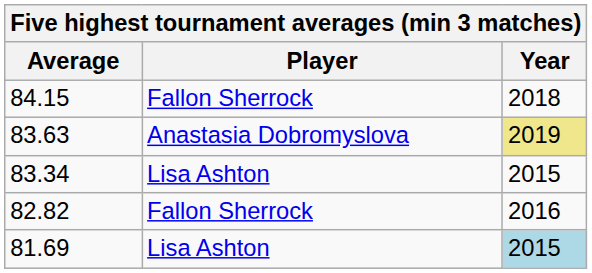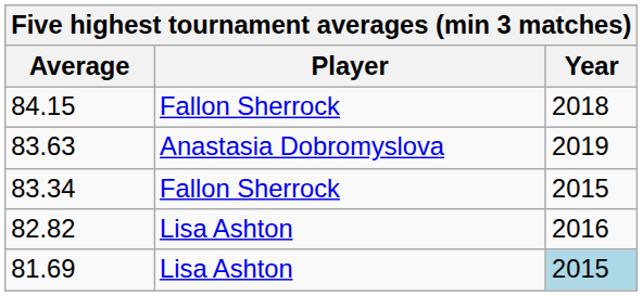83.63 | Year: khaki background -> no background
83.34 | Player: Lisa Ashton -> Fallon Sherrock
82.82 | Player: Fallon Sherrock -> Lisa Ashton
